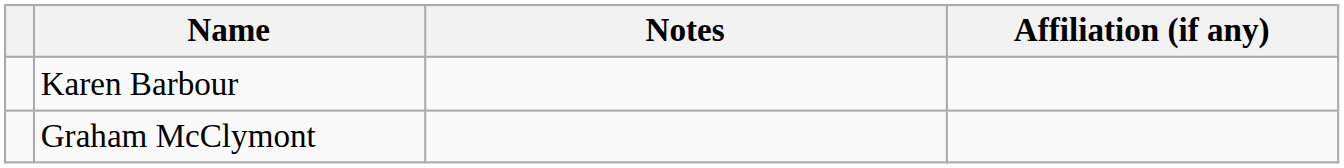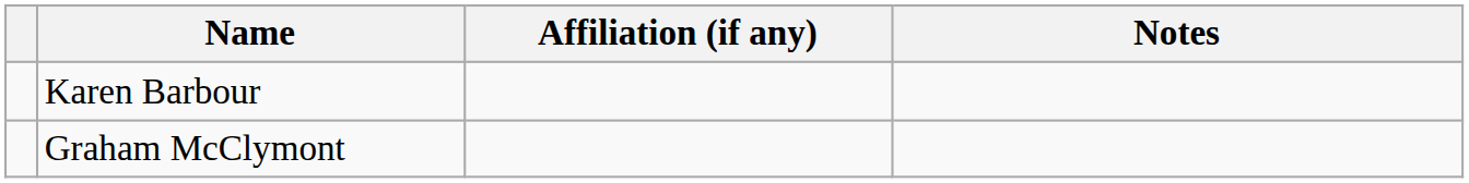columns swapped: Affiliation (if any) <-> Notes
